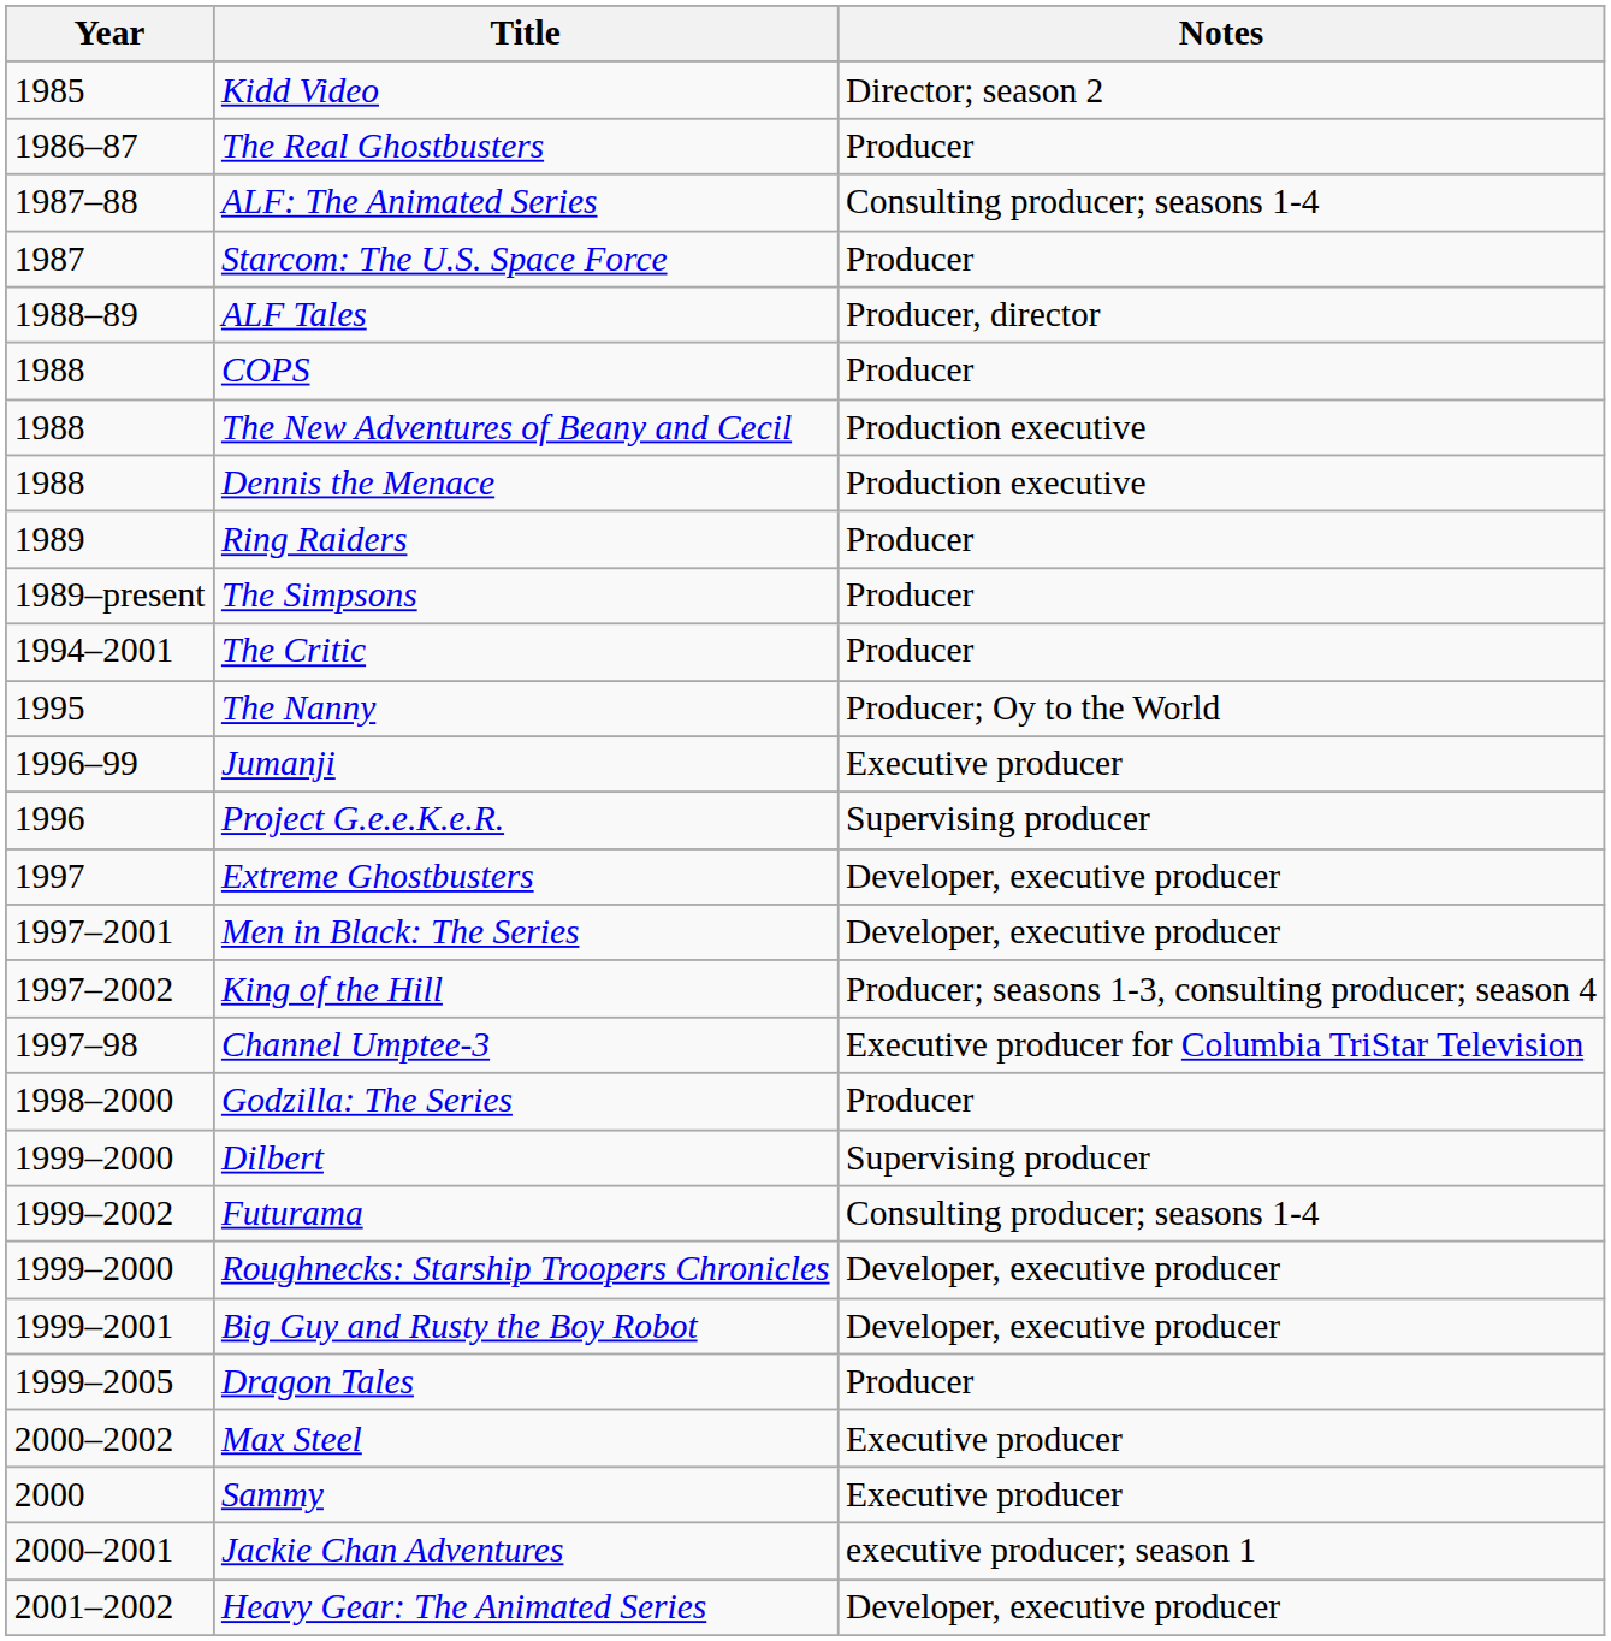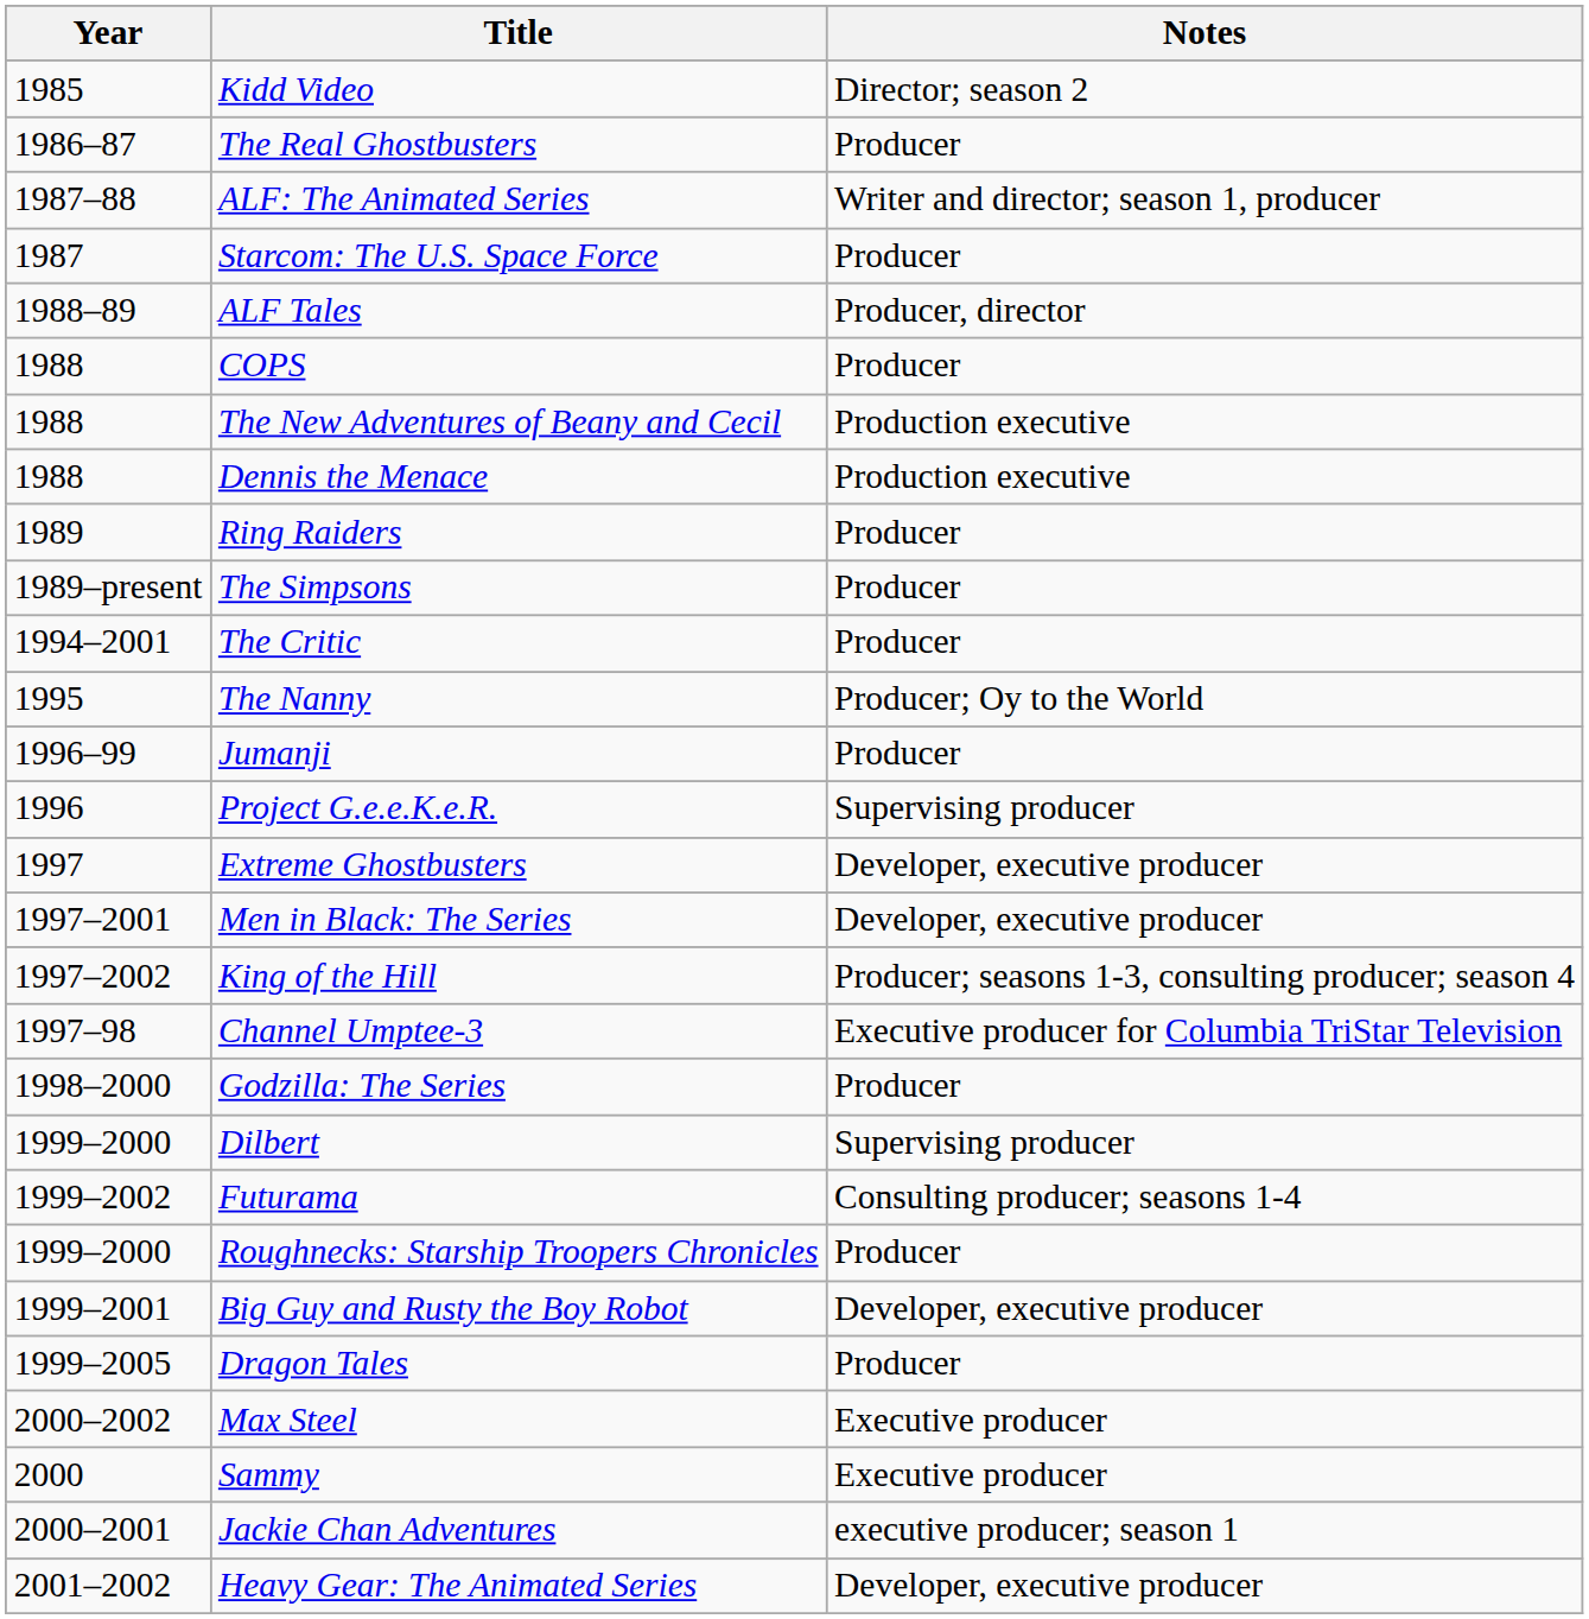ALF: The Animated Series | Notes: Consulting producer; seasons 1-4 -> Writer and director; season 1, producer
Jumanji | Notes: Executive producer -> Producer
Roughnecks: Starship Troopers Chronicles | Notes: Developer, executive producer -> Producer
